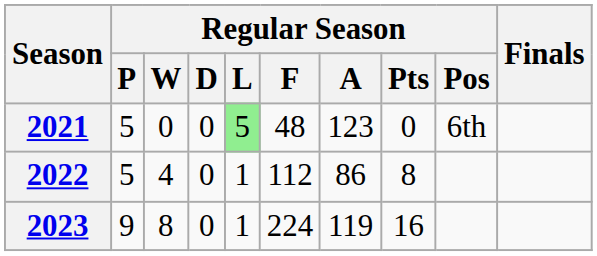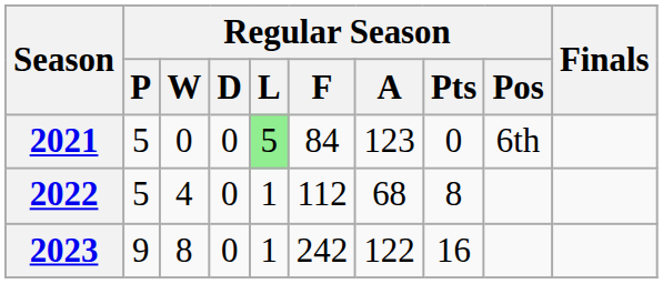2021 | Regular Season / F: 48 -> 84
2022 | Regular Season / A: 86 -> 68
2023 | Regular Season / F: 224 -> 242
2023 | Regular Season / A: 119 -> 122
